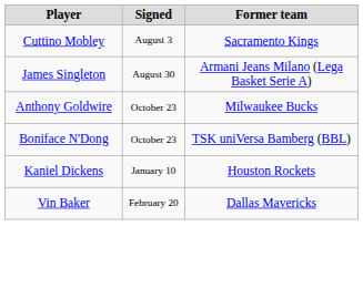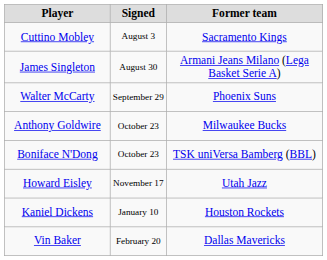+ row: Walter McCarty | September 29 | Phoenix Suns
+ row: Howard Eisley | November 17 | Utah Jazz
